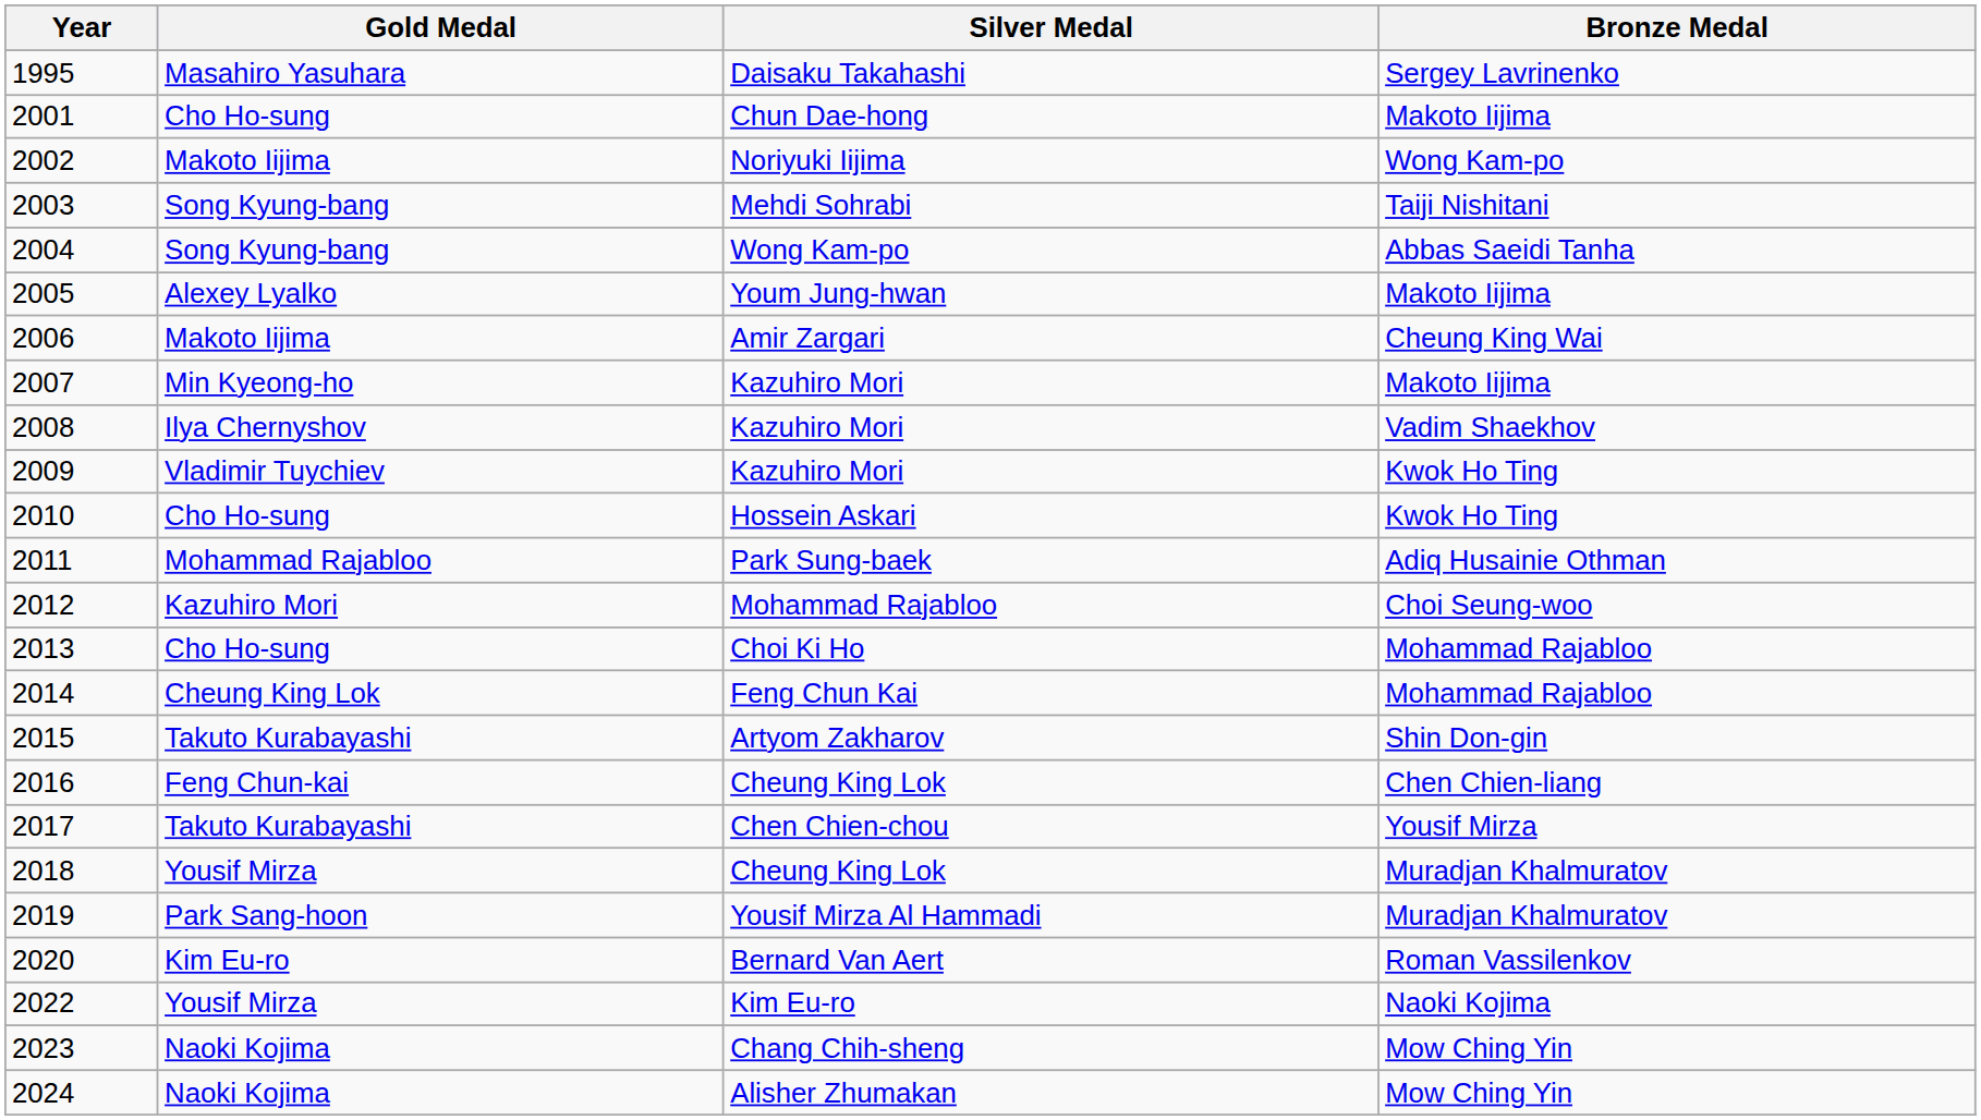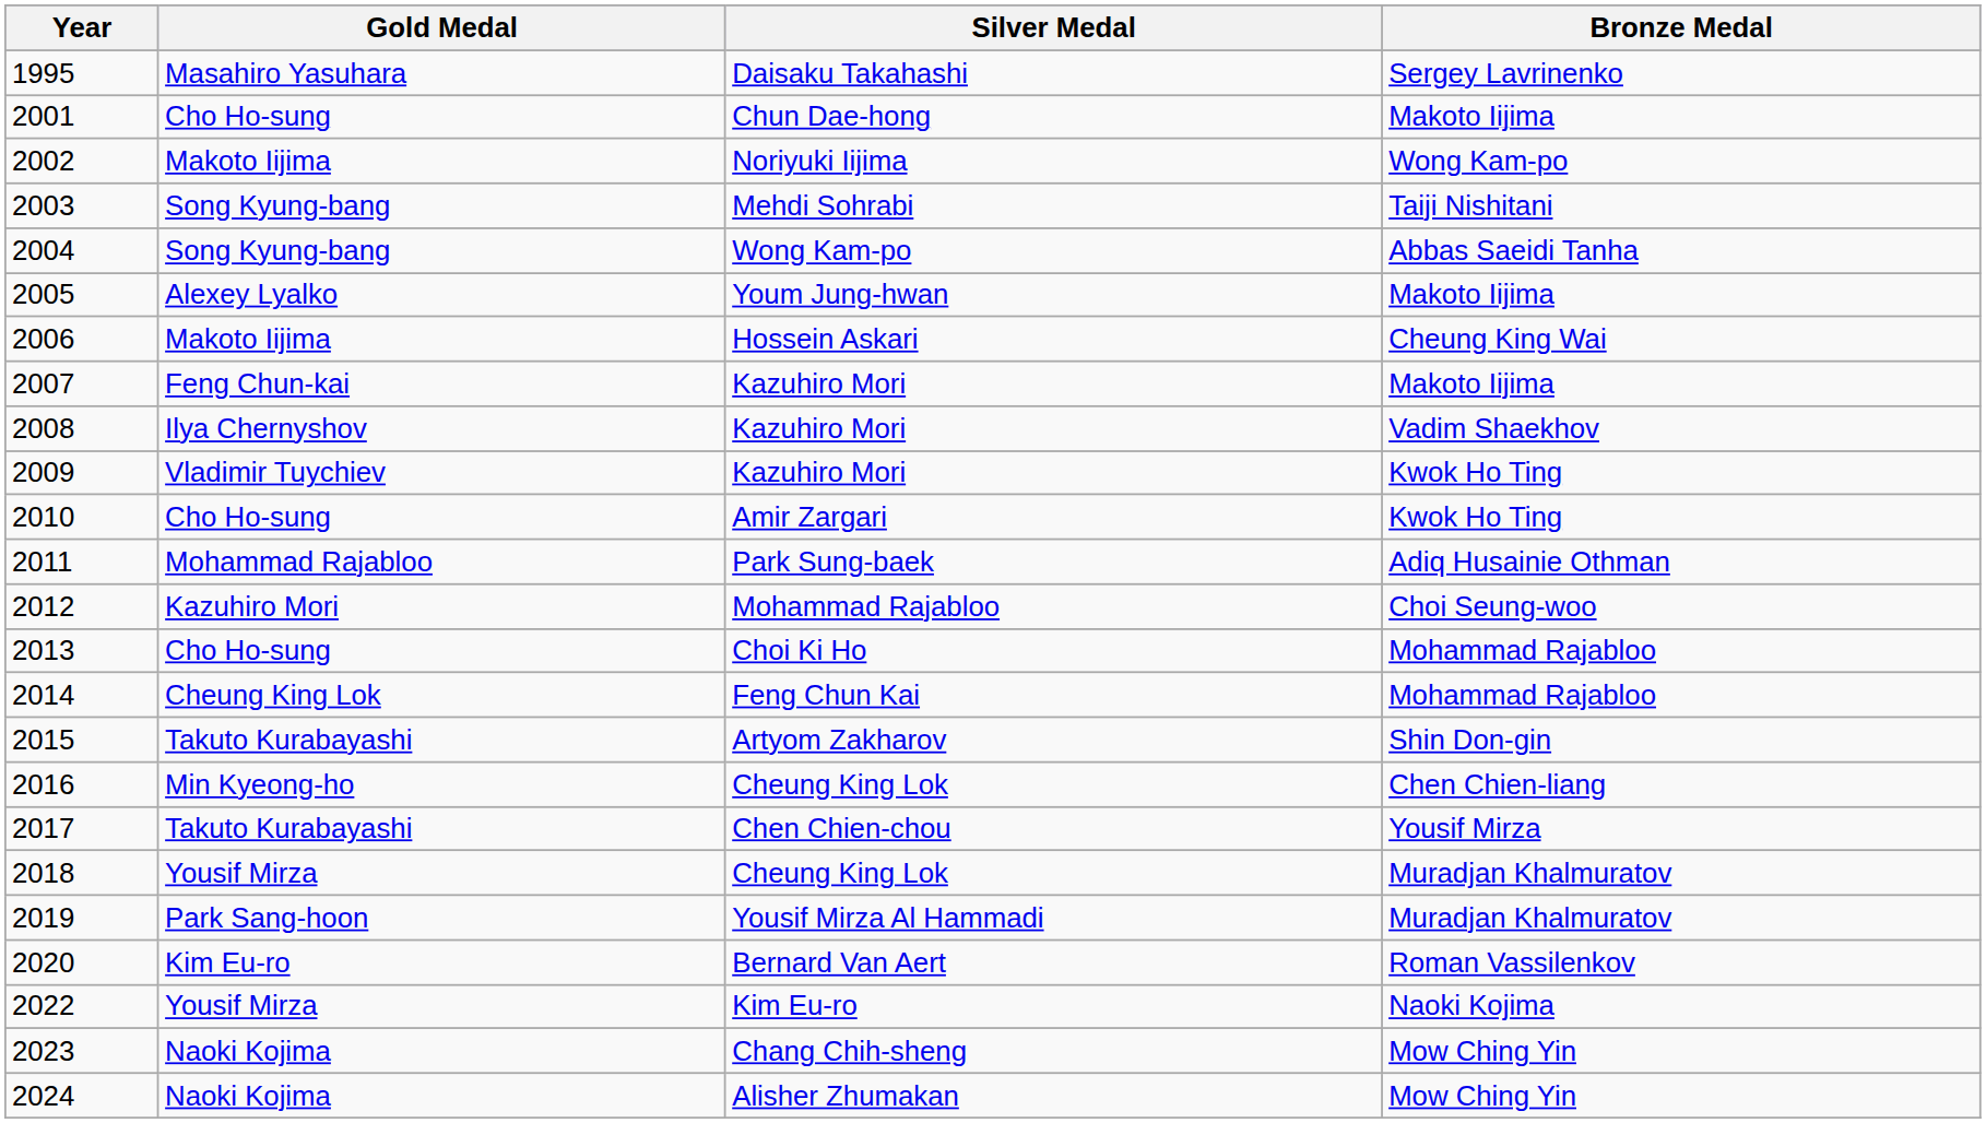2006 | Silver Medal: Amir Zargari -> Hossein Askari
2007 | Gold Medal: Min Kyeong-ho -> Feng Chun-kai
2010 | Silver Medal: Hossein Askari -> Amir Zargari
2016 | Gold Medal: Feng Chun-kai -> Min Kyeong-ho
